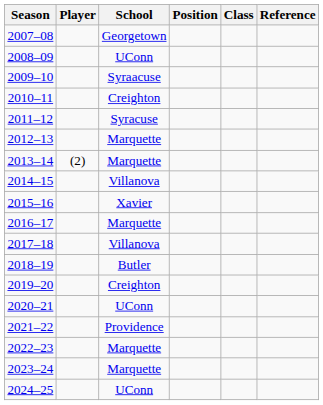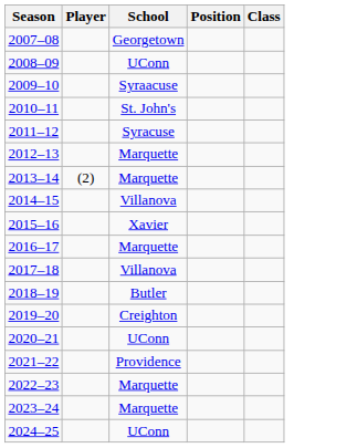- column: Reference
2010–11 | School: Creighton -> St. John's
